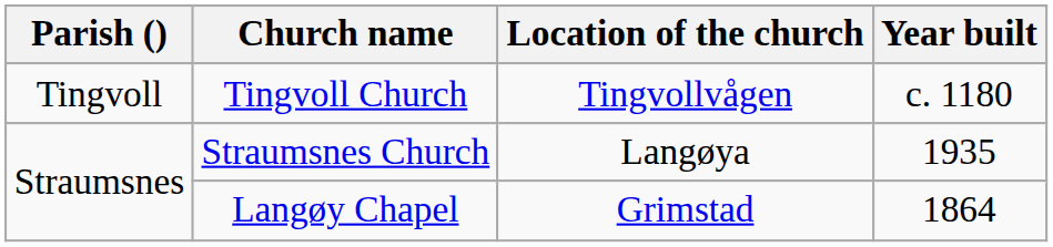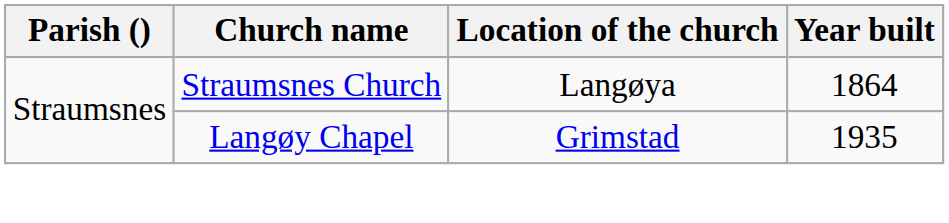- row: Tingvoll | Tingvoll Church | Tingvollvågen | c. 1180
Straumsnes Church | Year built: 1935 -> 1864
Langøy Chapel | Year built: 1864 -> 1935
